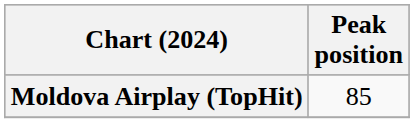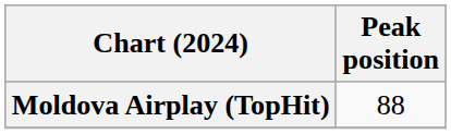Moldova Airplay (TopHit) | Peak position: 85 -> 88
